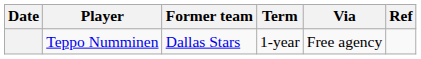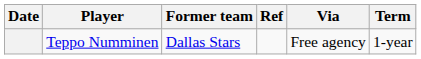columns swapped: Term <-> Ref
